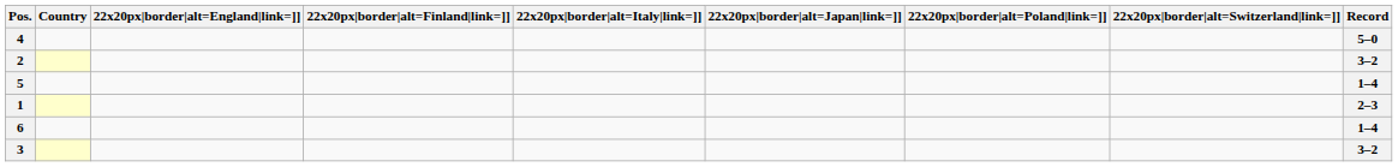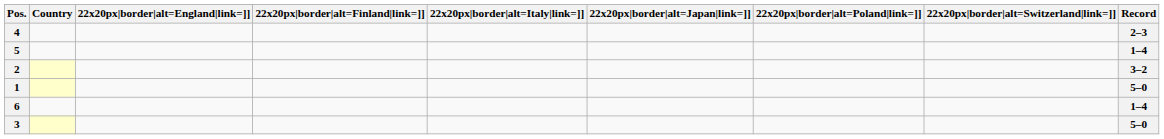4 | Record: 5–0 -> 2–3
rows swapped: 5 <-> 2
1 | Record: 2–3 -> 5–0
3 | Record: 3–2 -> 5–0
